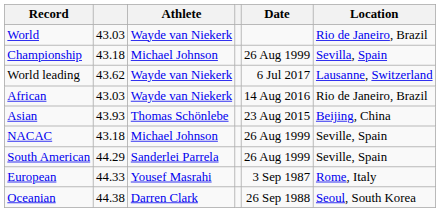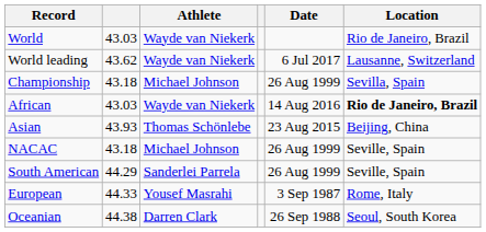rows swapped: Championship <-> World leading
African | Location: normal -> bold
